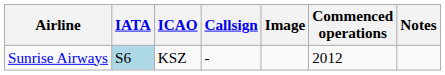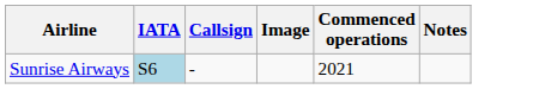- column: ICAO | KSZ
Sunrise Airways | Commenced operations: 2012 -> 2021
